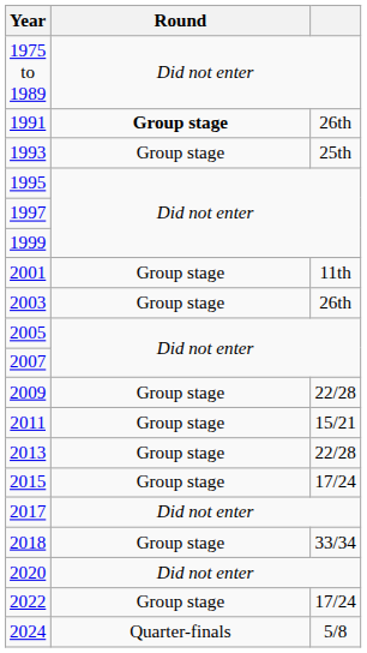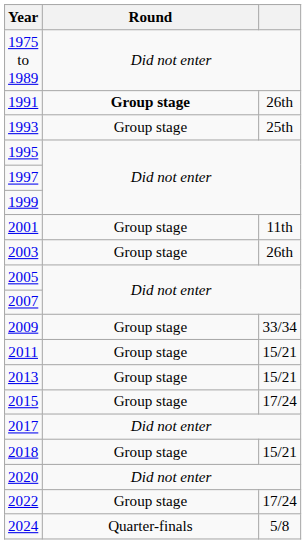2009 | column 3: 22/28 -> 33/34
2013 | column 3: 22/28 -> 15/21
2018 | column 3: 33/34 -> 15/21
